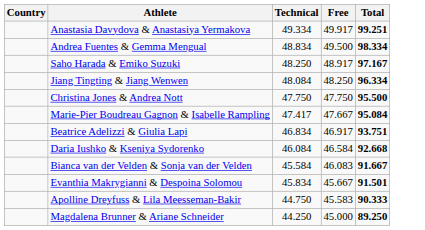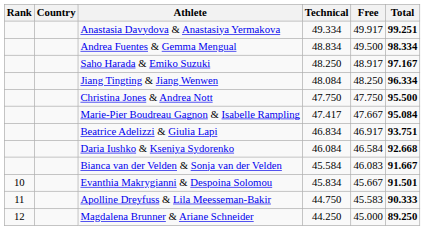+ column: Rank | 10 | 11 | 12
